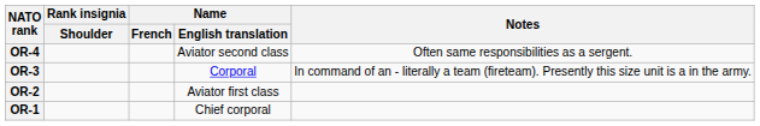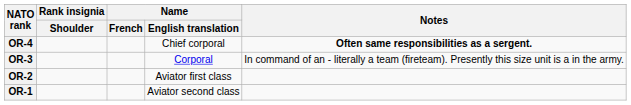OR-4 | Name / English translation: Aviator second class -> Chief corporal
OR-4 | Notes: normal -> bold
OR-1 | Name / English translation: Chief corporal -> Aviator second class
